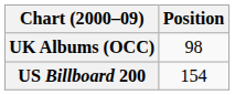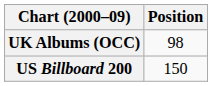US Billboard 200 | Position: 154 -> 150
